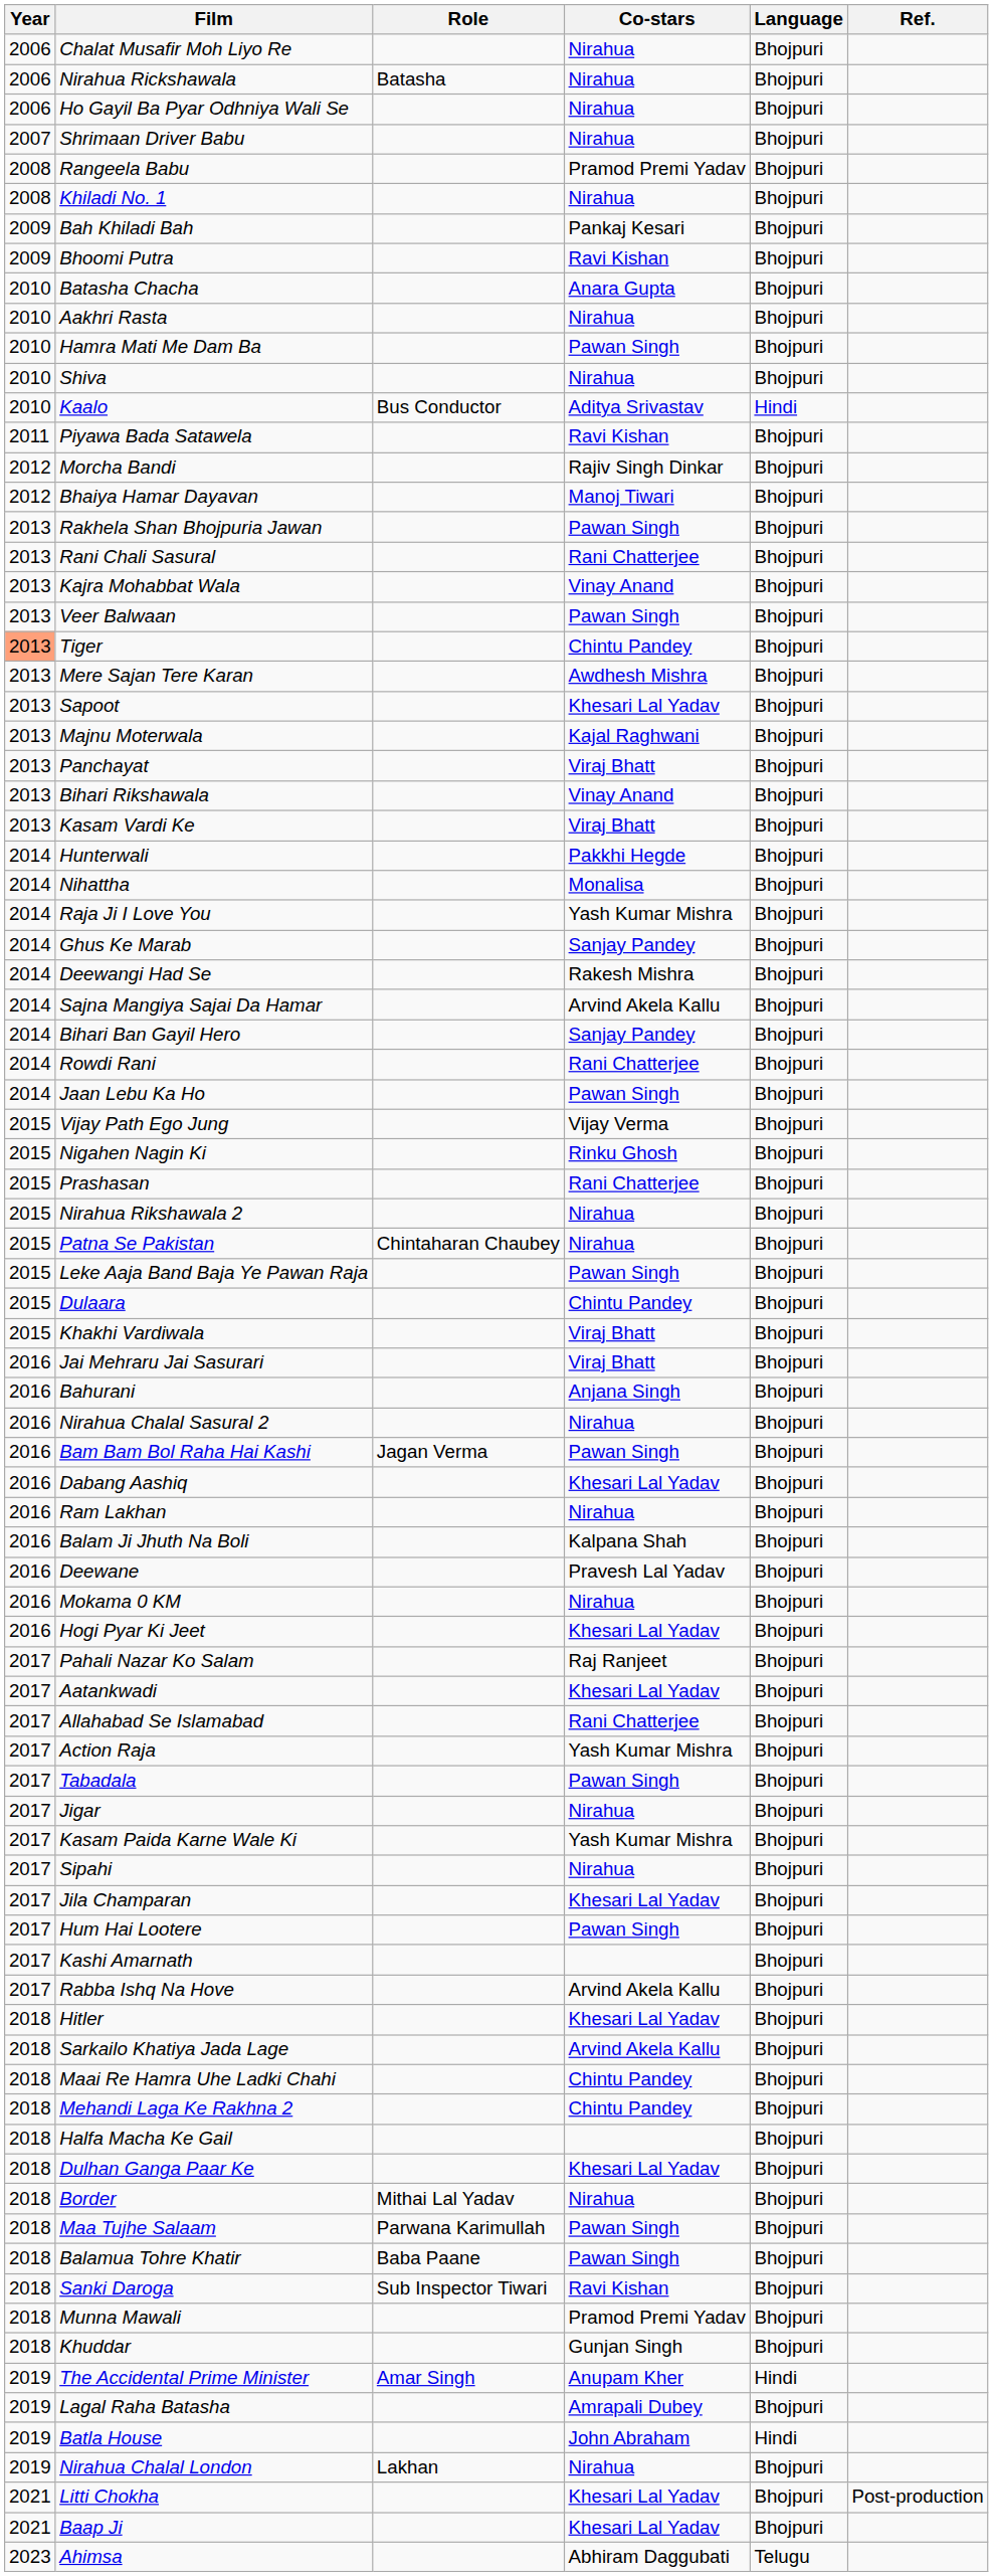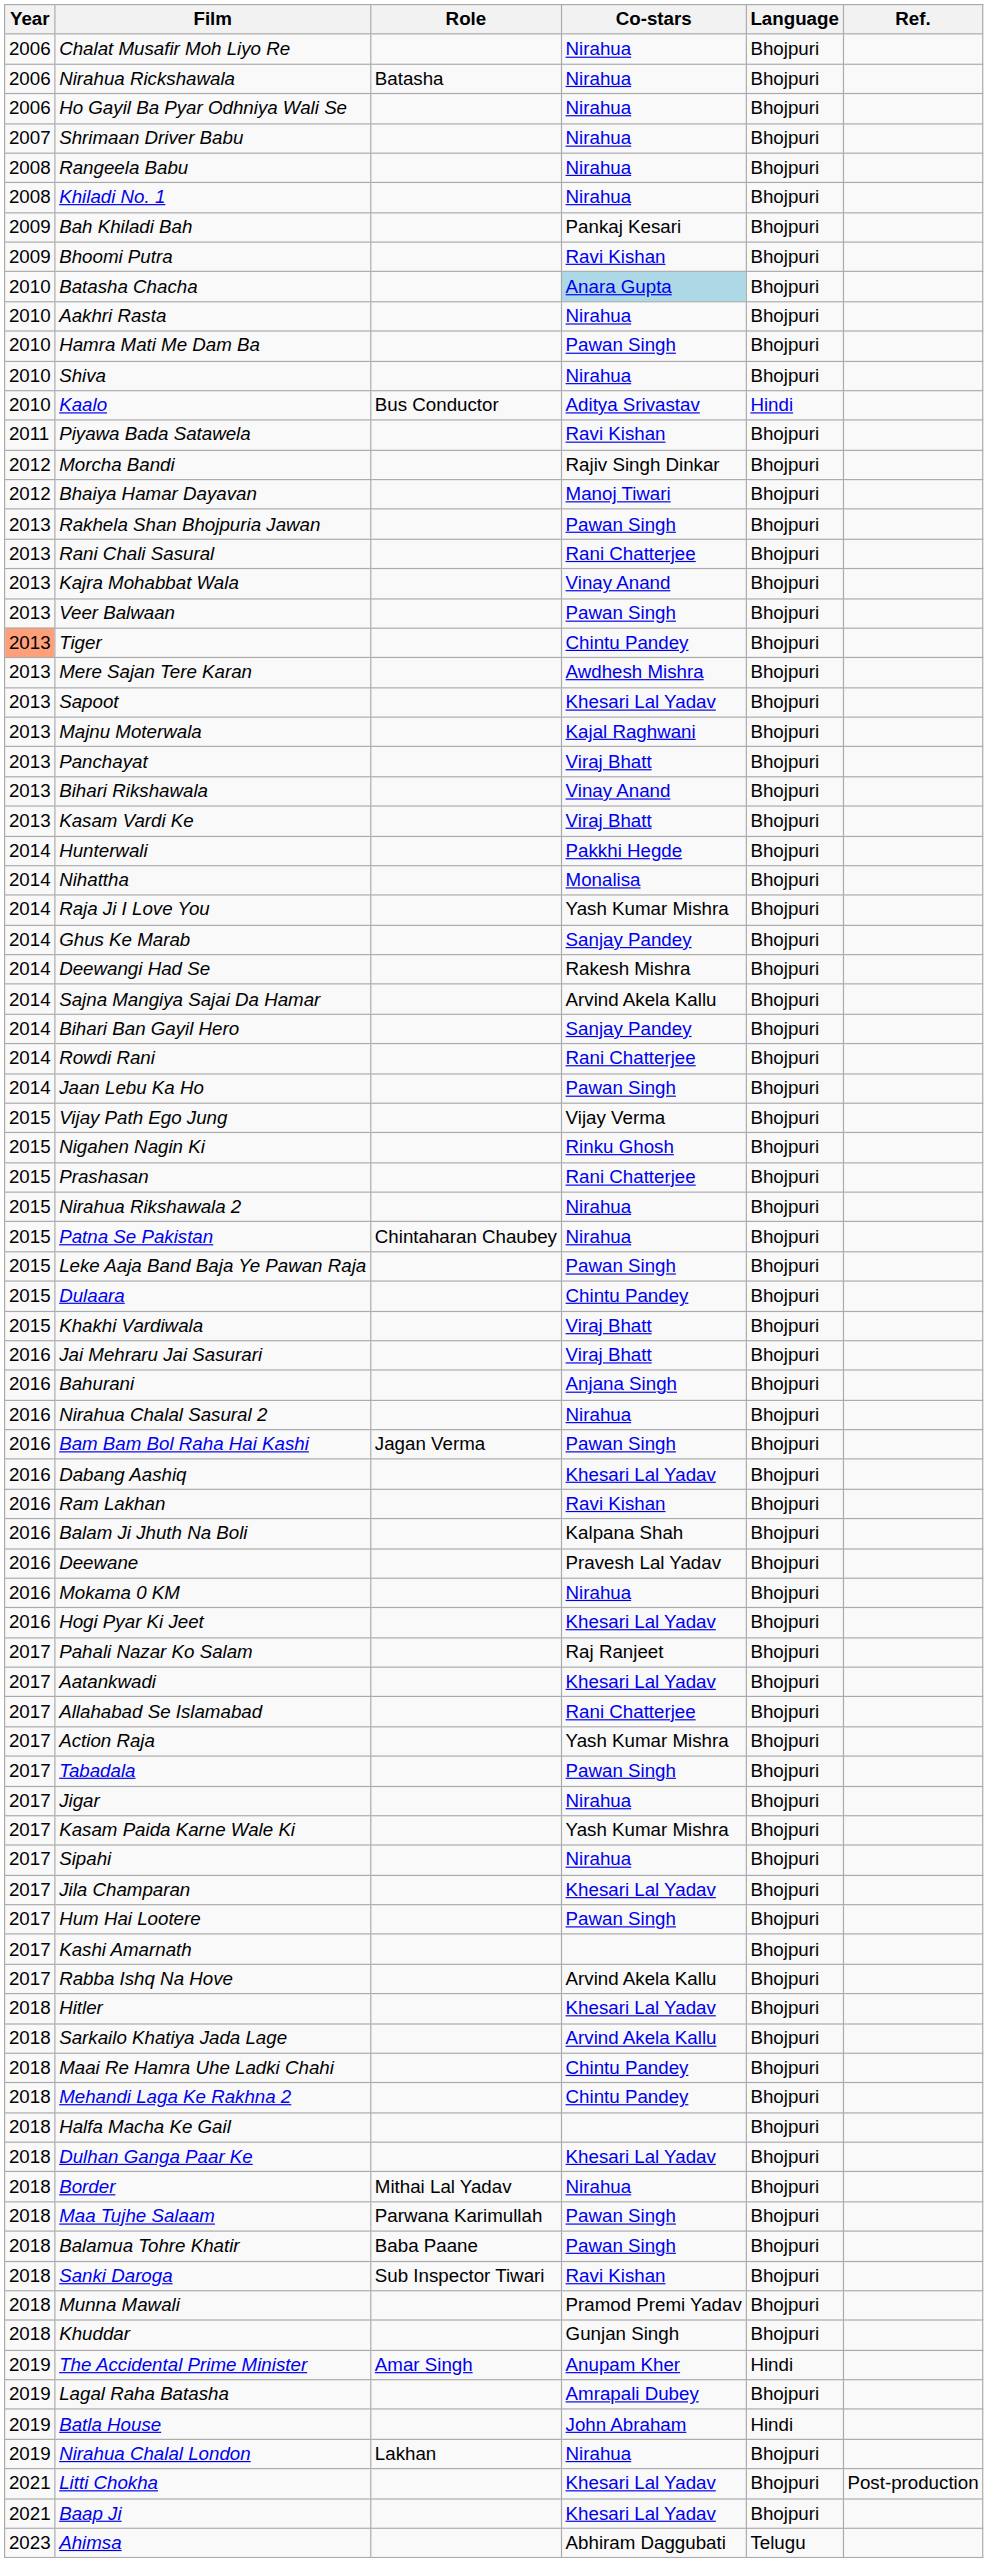Rangeela Babu | Co-stars: Pramod Premi Yadav -> Nirahua
Batasha Chacha | Co-stars: no background -> lightblue background
Ram Lakhan | Co-stars: Nirahua -> Ravi Kishan
